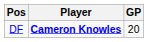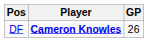DF | GP: 20 -> 26
